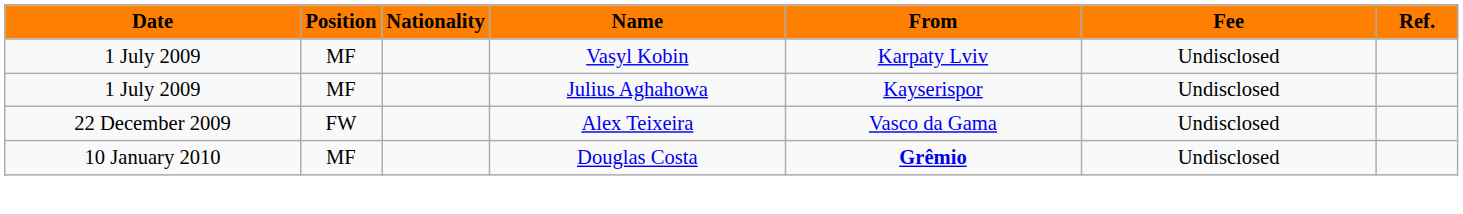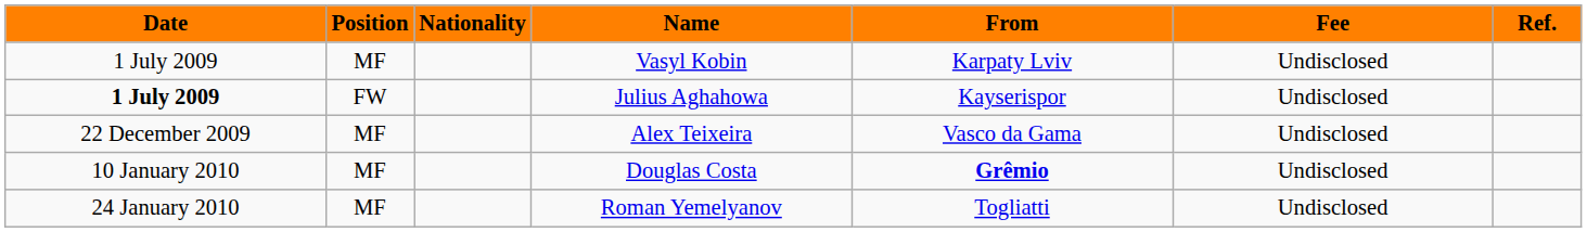Julius Aghahowa | Date: normal -> bold
Julius Aghahowa | Position: MF -> FW
Alex Teixeira | Position: FW -> MF
+ row: 24 January 2010 | MF | Roman Yemelyanov | Togliatti | Undisclosed
